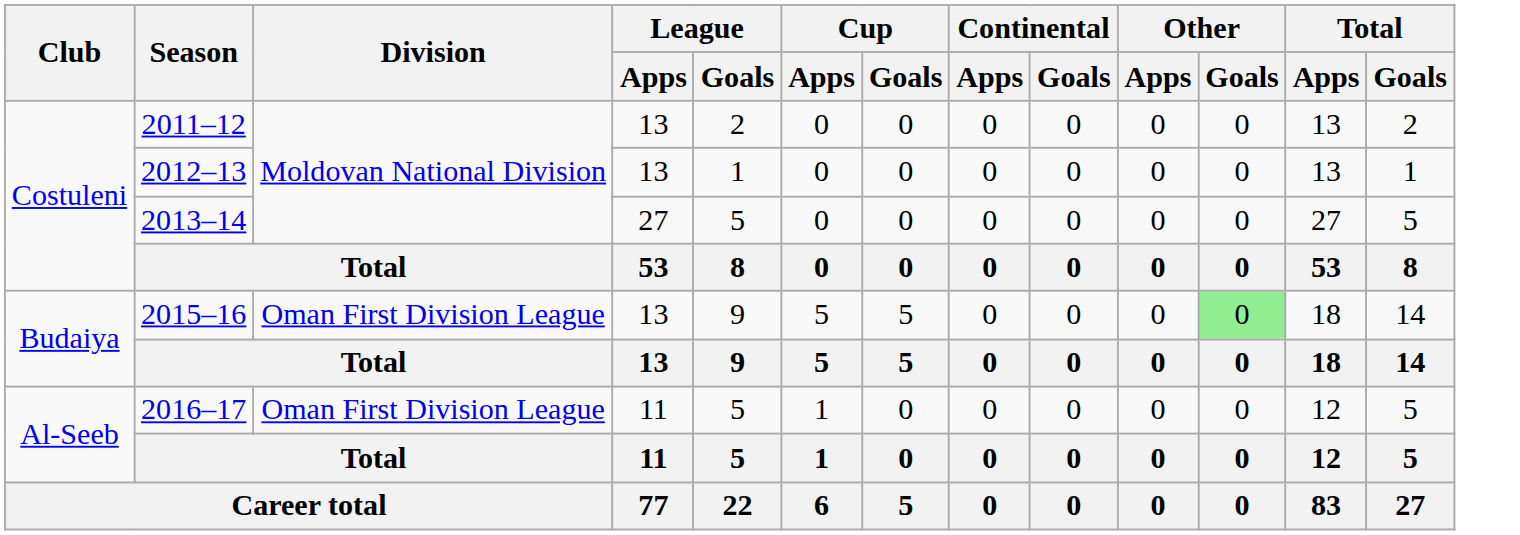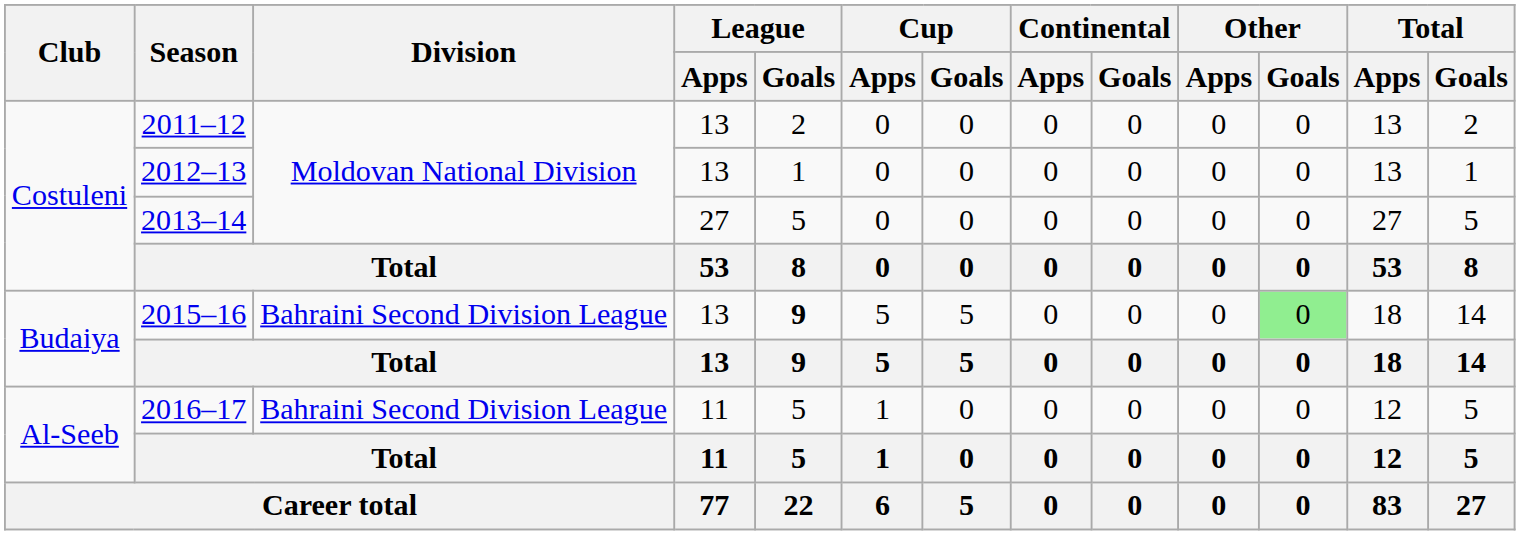2015–16 | Division: Oman First Division League -> Bahraini Second Division League
2015–16 | League / Goals: normal -> bold
2016–17 | Division: Oman First Division League -> Bahraini Second Division League
